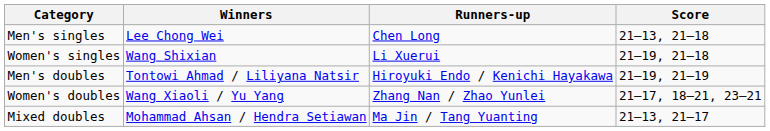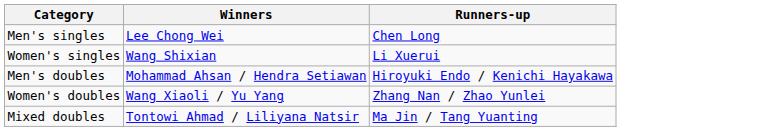- column: Score | 21–13, 21–18 | 21–19, 21–18 | 21–19, 21–19 | 21–17, 18–21, 23–21 | 21–13, 21–17
Men's doubles | Winners: Tontowi Ahmad / Liliyana Natsir -> Mohammad Ahsan / Hendra Setiawan
Mixed doubles | Winners: Mohammad Ahsan / Hendra Setiawan -> Tontowi Ahmad / Liliyana Natsir
